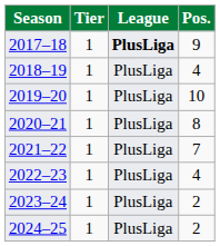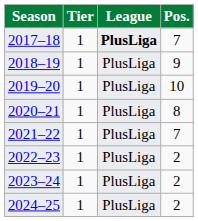2017–18 | Pos.: 9 -> 7
2018–19 | Pos.: 4 -> 9
2022–23 | Pos.: 4 -> 2
